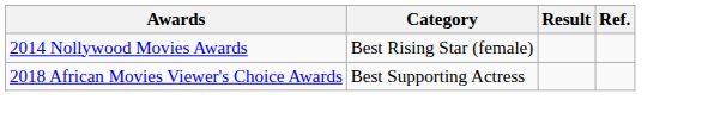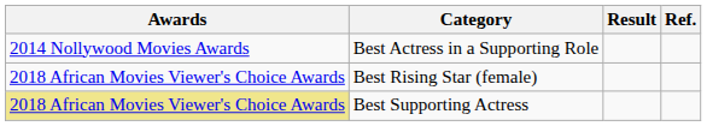+ row: 2014 Nollywood Movies Awards | Best Actress in a Supporting Role
Best Rising Star (female) | Awards: 2014 Nollywood Movies Awards -> 2018 African Movies Viewer's Choice Awards
Best Supporting Actress | Awards: no background -> khaki background
